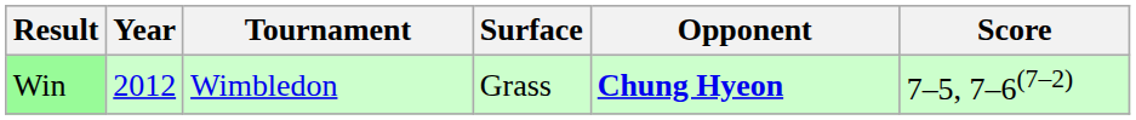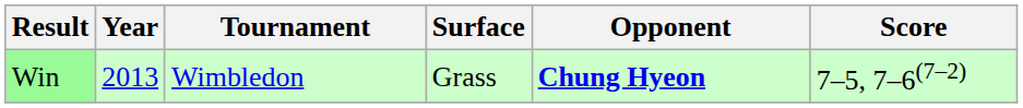Win | Year: 2012 -> 2013
